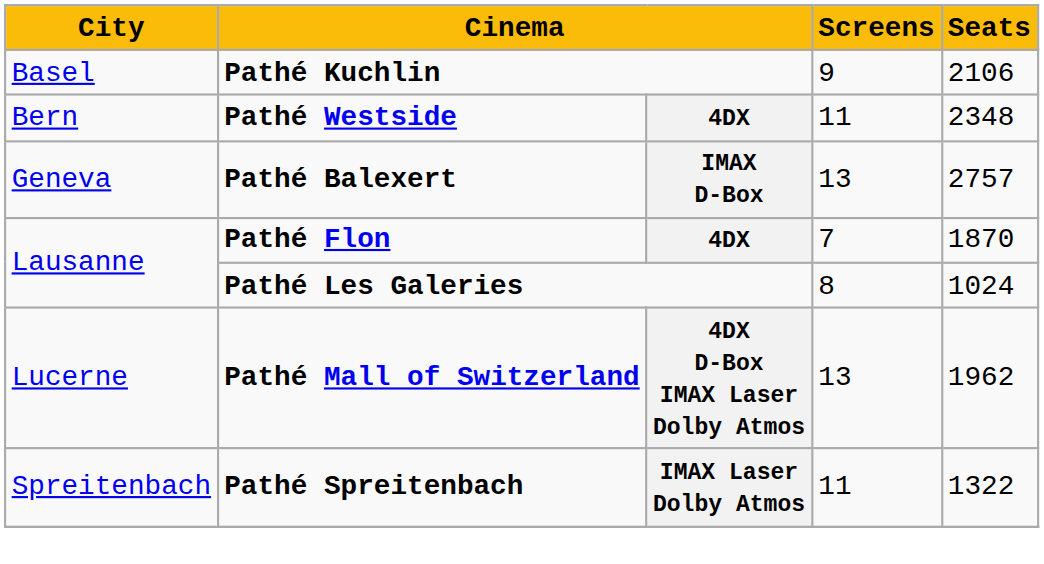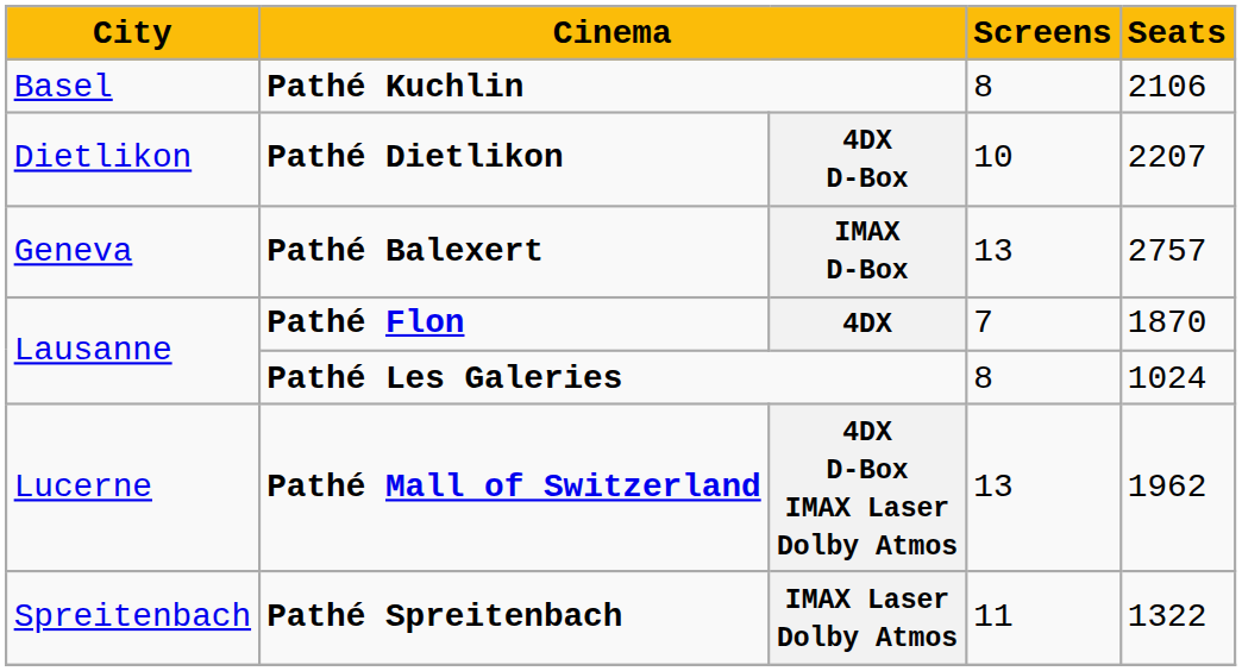Pathé Kuchlin | Screens: 9 -> 8
- row: Bern | Pathé Westside | 4DX | 11 | 2348
+ row: Dietlikon | Pathé Dietlikon | 4DX D-Box | 10 | 2207
